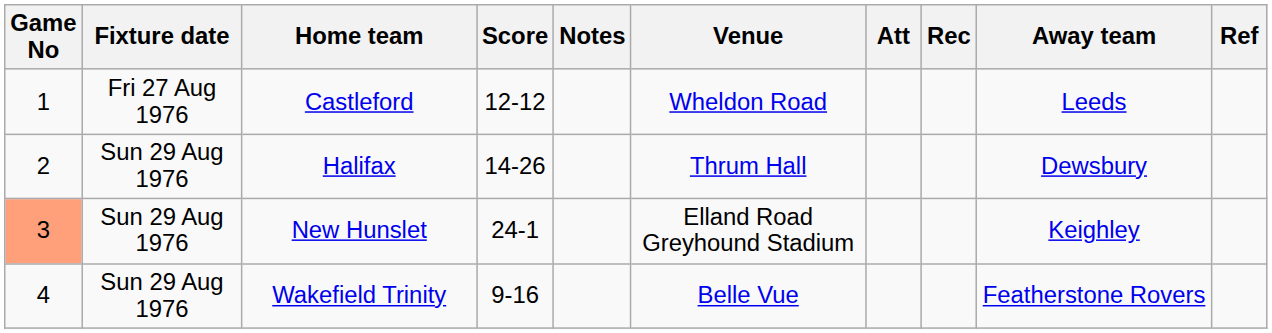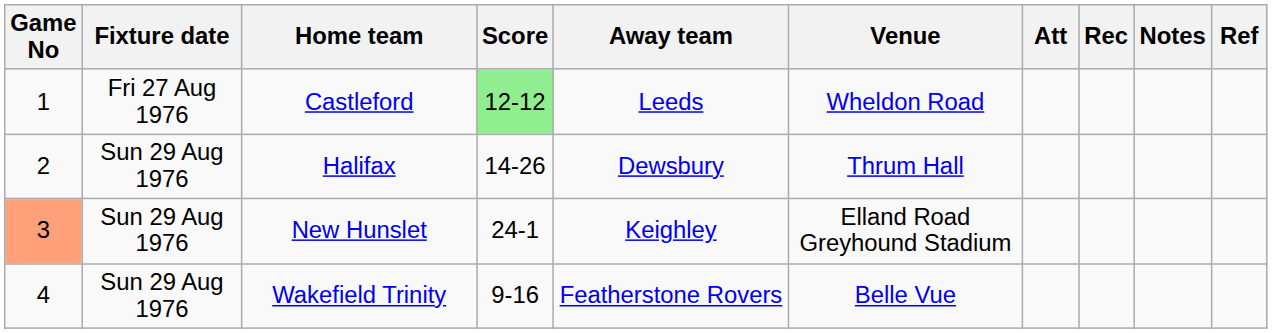columns swapped: Away team <-> Notes
Castleford | Score: no background -> lightgreen background
